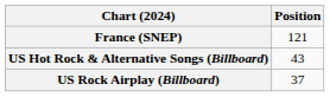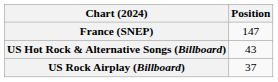France (SNEP) | Position: 121 -> 147
